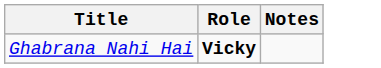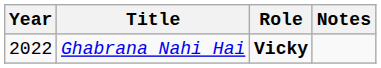+ column: Year | 2022
